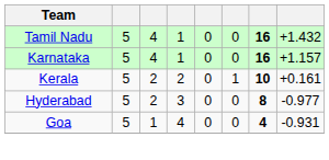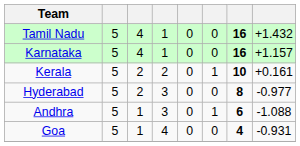+ row: Andhra | 5 | 1 | 3 | 0 | 1 | 6 | -1.088
